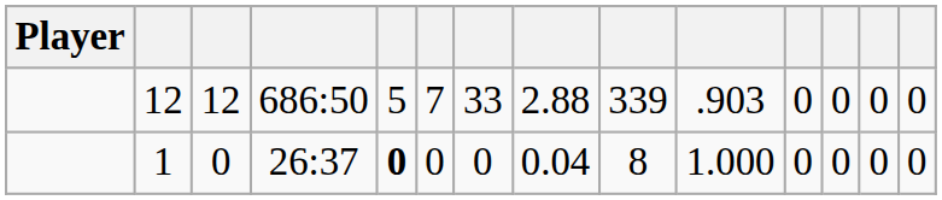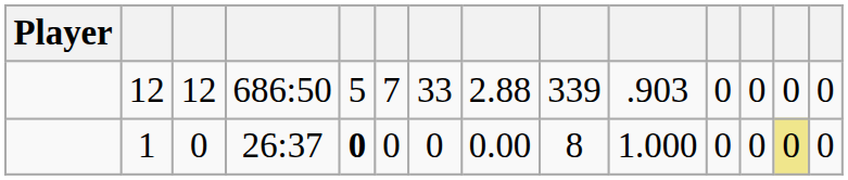1 | column 8: 0.04 -> 0.00
1 | column 13: no background -> khaki background
